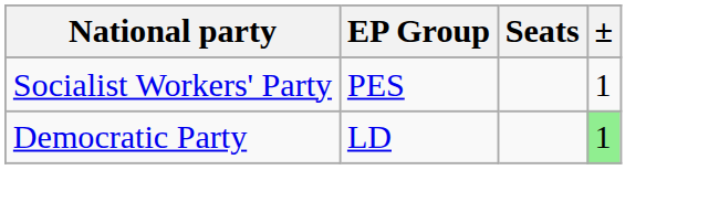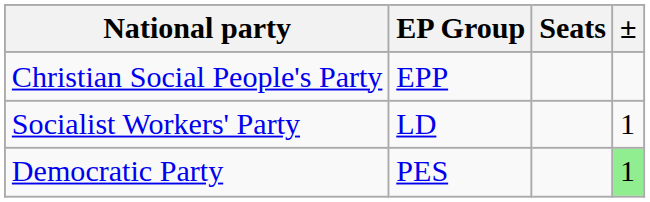+ row: Christian Social People's Party | EPP
Socialist Workers' Party | EP Group: PES -> LD
Democratic Party | EP Group: LD -> PES
